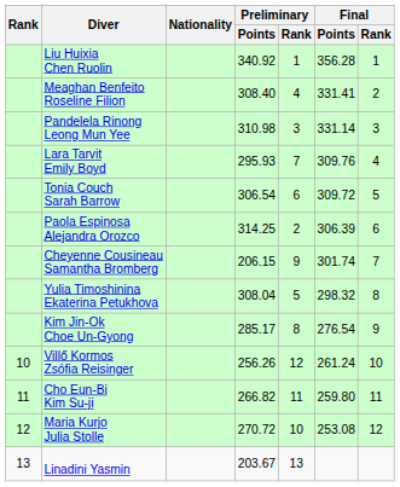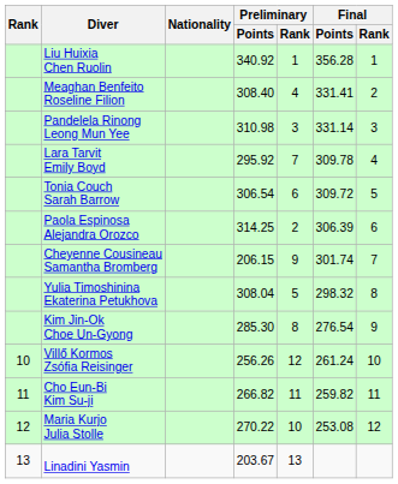Lara Tarvit Emily Boyd | Preliminary / Points: 295.93 -> 295.92
Lara Tarvit Emily Boyd | Final / Points: 309.76 -> 309.78
Kim Jin-Ok Choe Un-Gyong | Preliminary / Points: 285.17 -> 285.30
Cho Eun-Bi Kim Su-ji | Final / Points: 259.80 -> 259.82
Maria Kurjo Julia Stolle | Preliminary / Points: 270.72 -> 270.22
